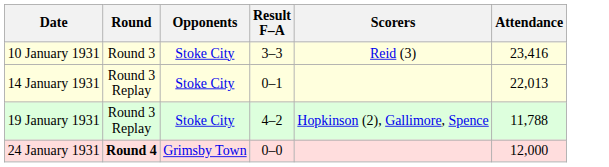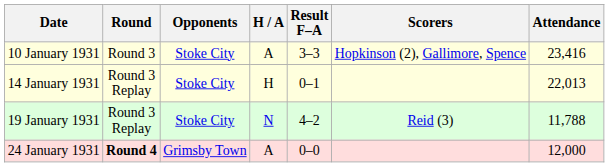+ column: H / A | A | H | N | A
10 January 1931 | Scorers: Reid (3) -> Hopkinson (2), Gallimore, Spence
19 January 1931 | Scorers: Hopkinson (2), Gallimore, Spence -> Reid (3)
